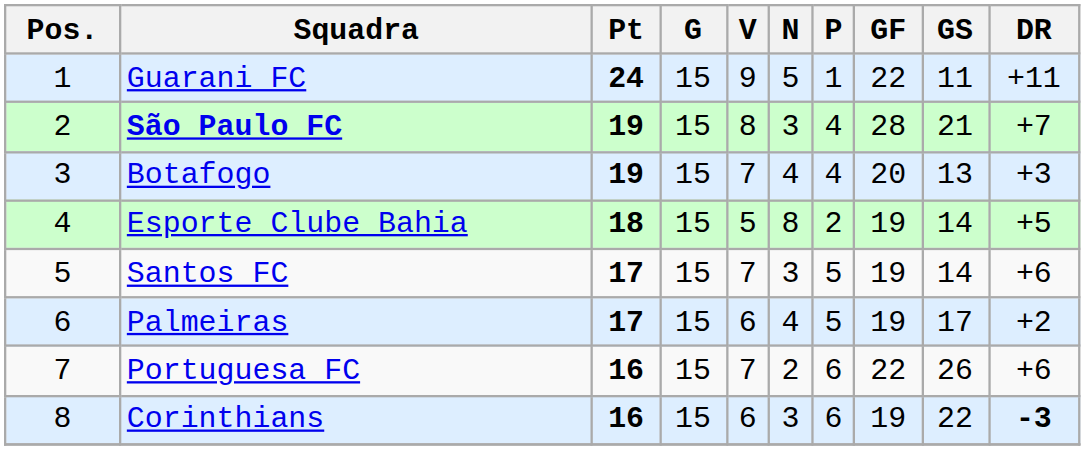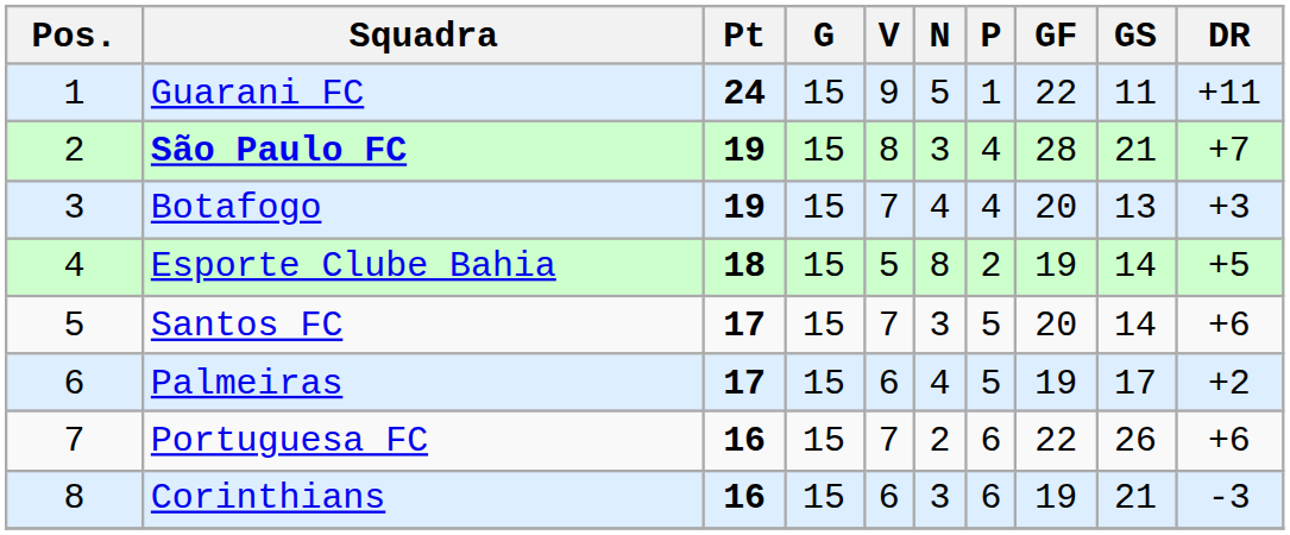Santos FC | GF: 19 -> 20
Corinthians | GS: 22 -> 21
Corinthians | DR: bold -> normal
